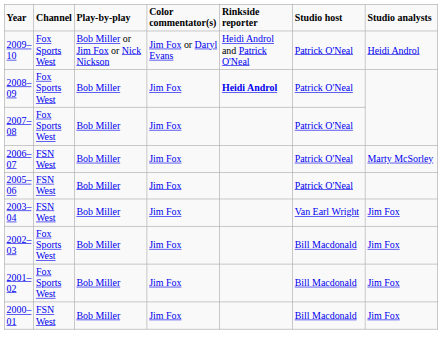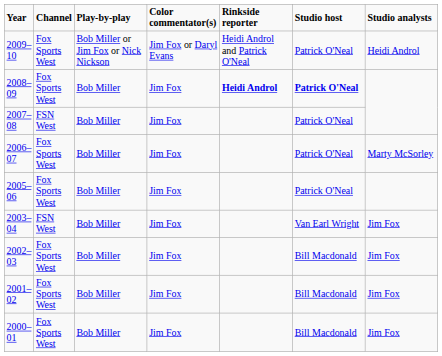2008–09 | Studio host: normal -> bold
2007–08 | Channel: Fox Sports West -> FSN West
2006–07 | Channel: FSN West -> Fox Sports West
2005–06 | Channel: FSN West -> Fox Sports West
2000–01 | Channel: FSN West -> Fox Sports West
